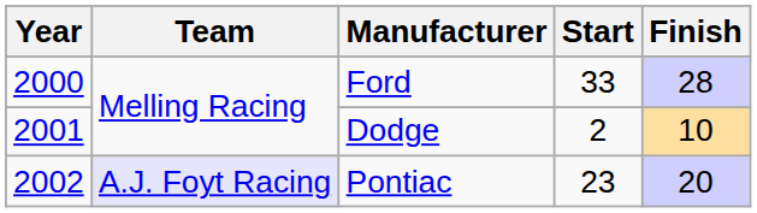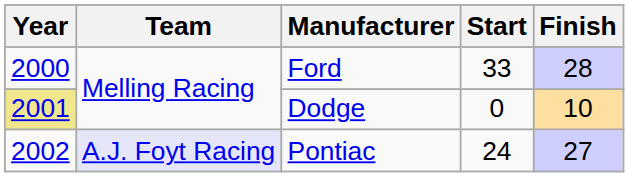Dodge | Year: no background -> khaki background
Dodge | Start: 2 -> 0
Pontiac | Start: 23 -> 24
Pontiac | Finish: 20 -> 27
